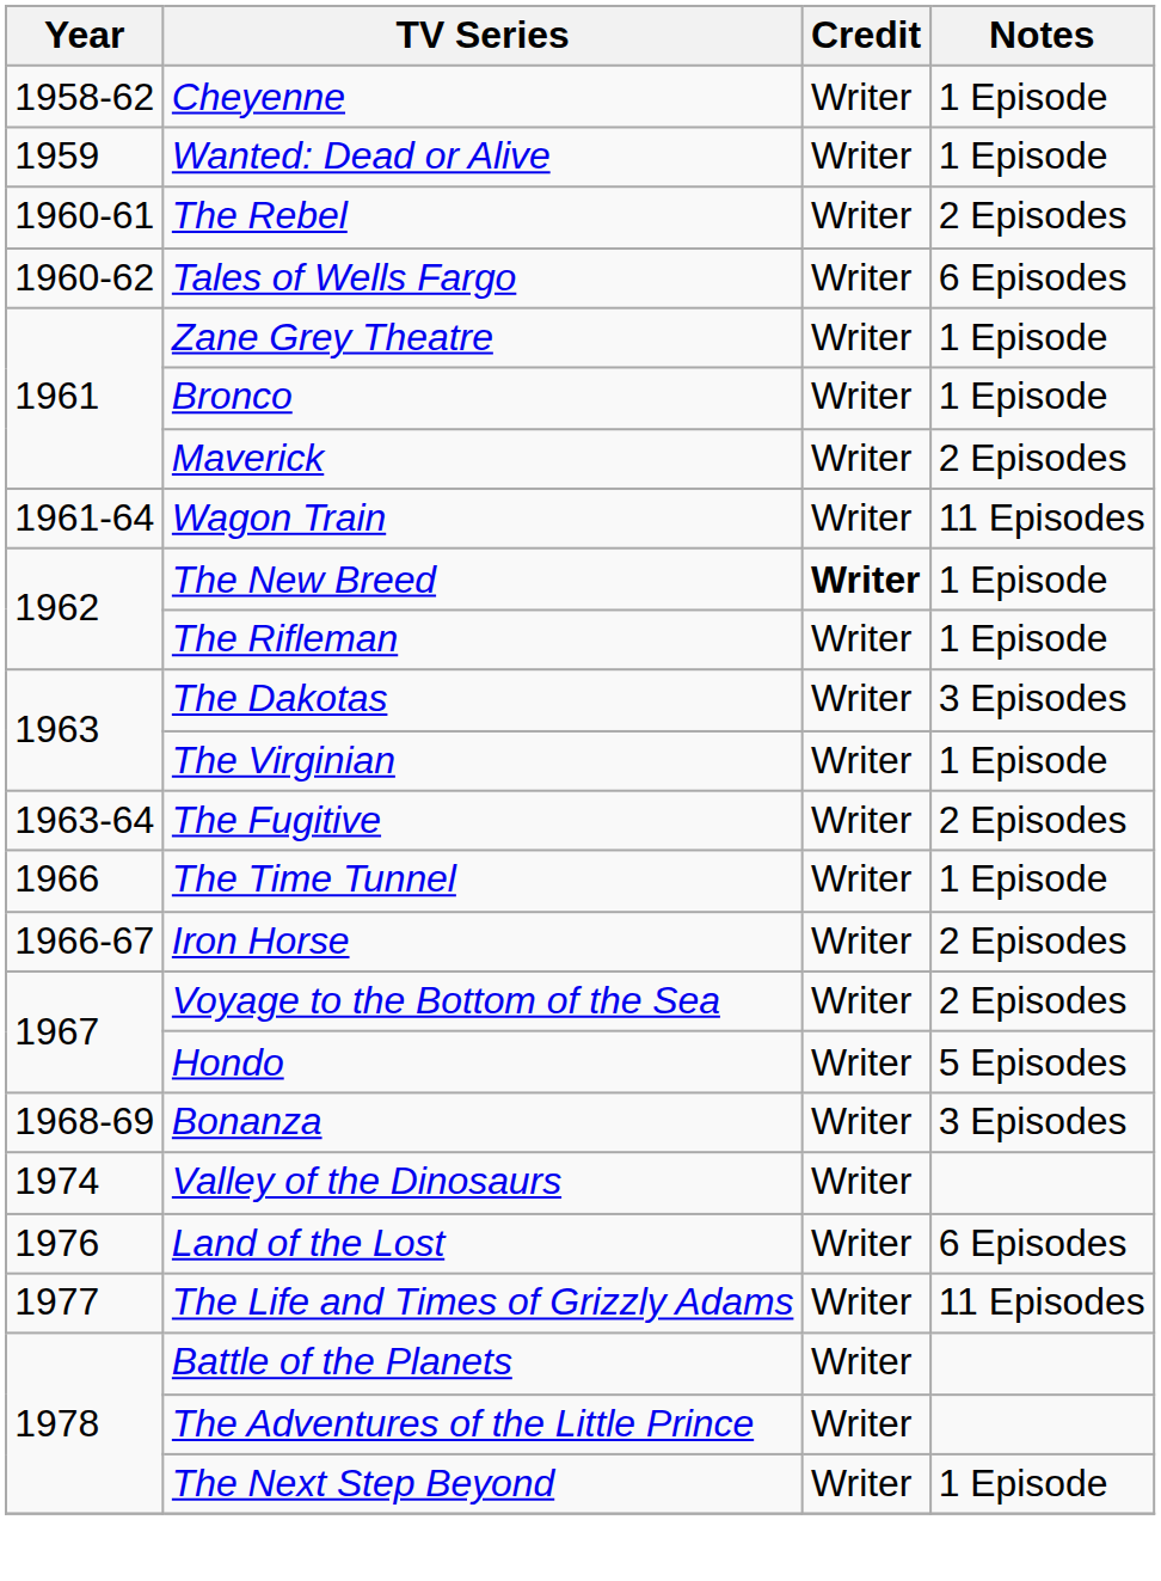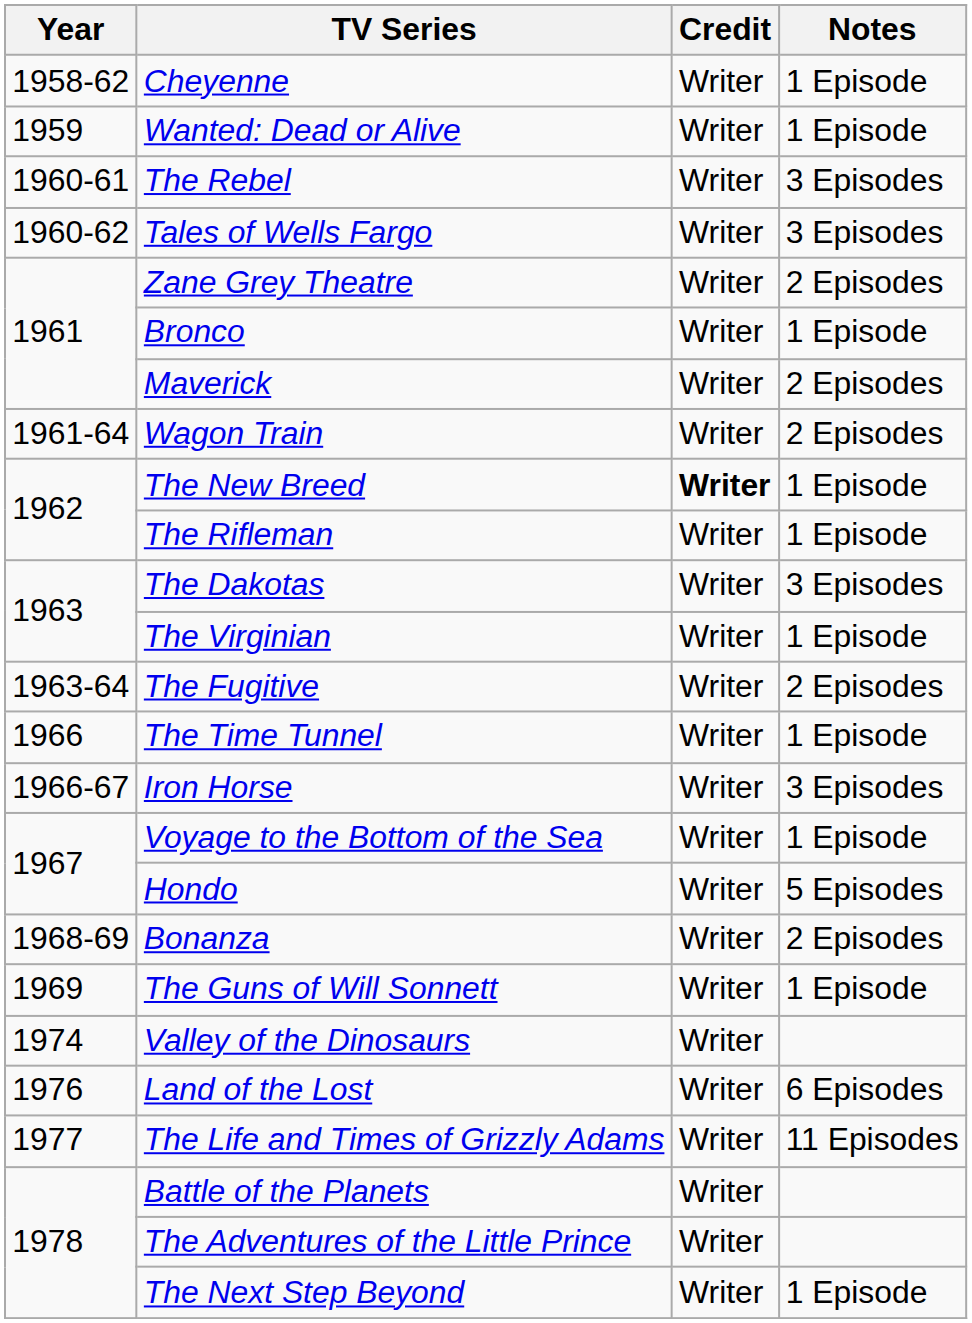The Rebel | Notes: 2 Episodes -> 3 Episodes
Tales of Wells Fargo | Notes: 6 Episodes -> 3 Episodes
Zane Grey Theatre | Notes: 1 Episode -> 2 Episodes
Wagon Train | Notes: 11 Episodes -> 2 Episodes
Iron Horse | Notes: 2 Episodes -> 3 Episodes
Voyage to the Bottom of the Sea | Notes: 2 Episodes -> 1 Episode
Bonanza | Notes: 3 Episodes -> 2 Episodes
+ row: 1969 | The Guns of Will Sonnett | Writer | 1 Episode
